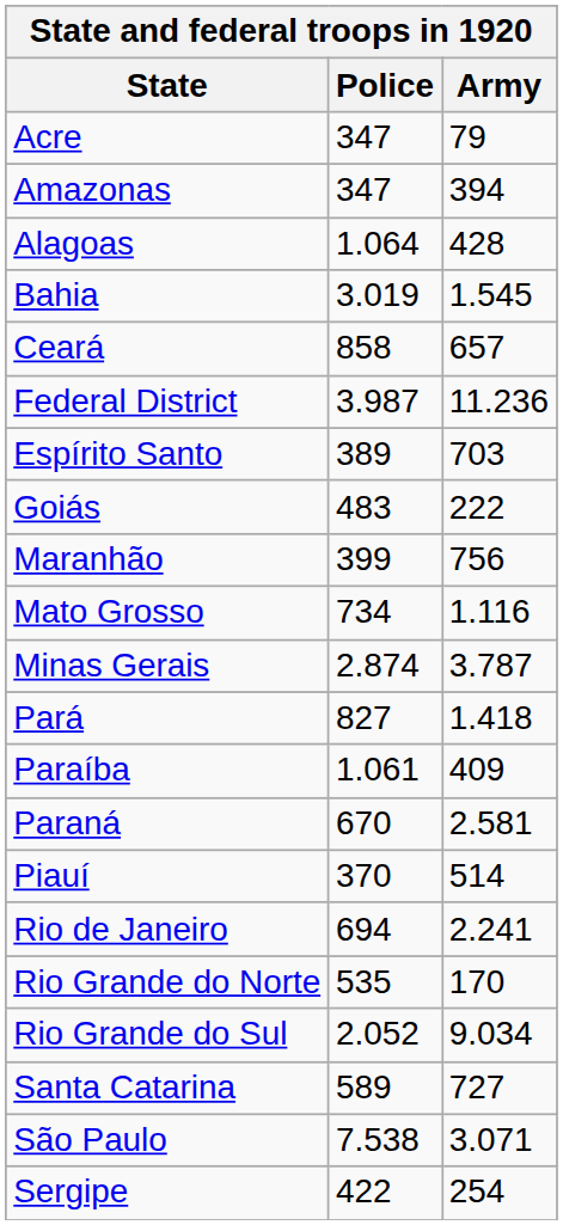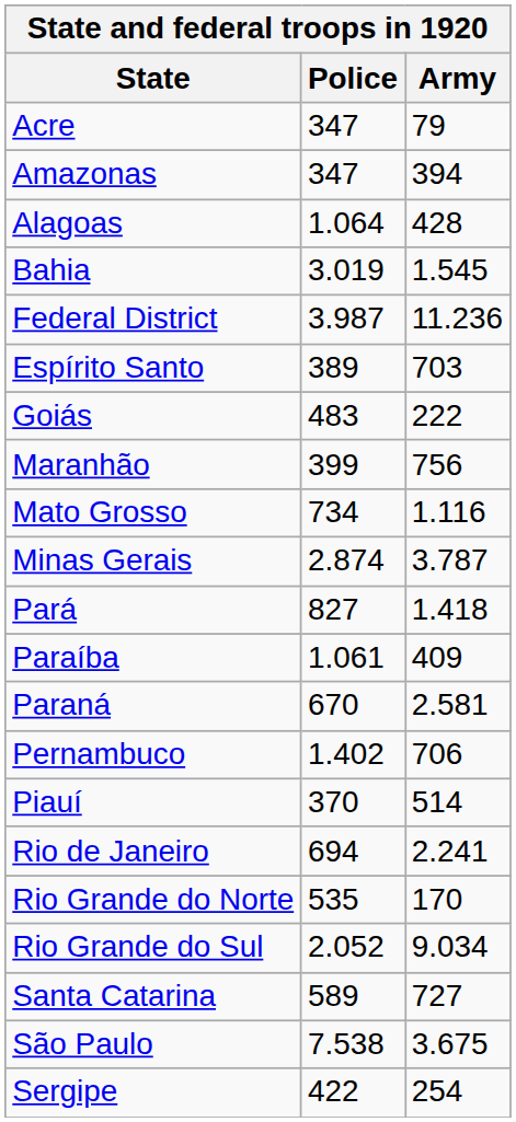- row: Ceará | 858 | 657
+ row: Pernambuco | 1.402 | 706
São Paulo | Army: 3.071 -> 3.675
